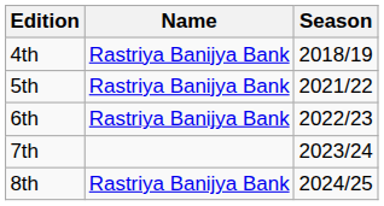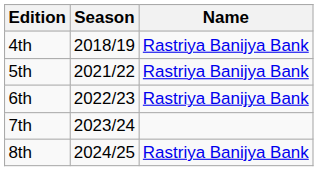columns swapped: Season <-> Name
